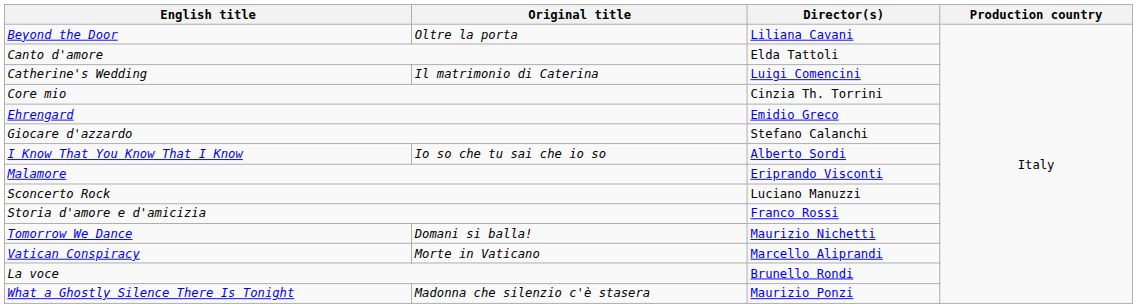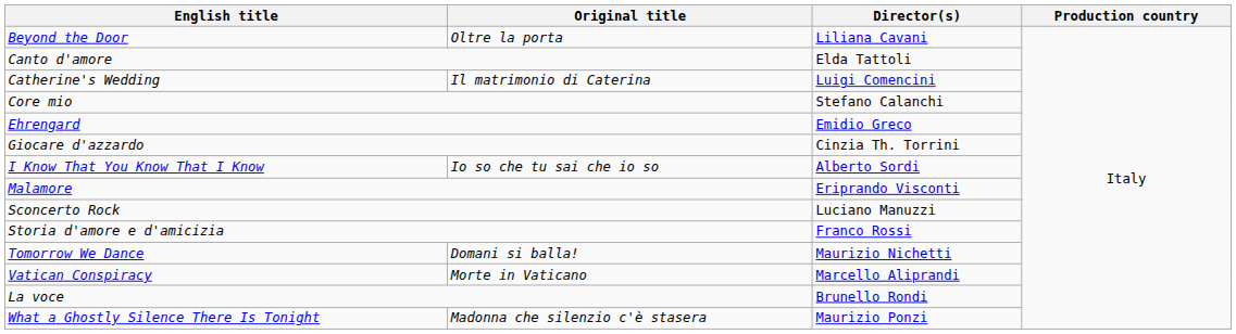Core mio | Director(s): Cinzia Th. Torrini -> Stefano Calanchi
Giocare d'azzardo | Director(s): Stefano Calanchi -> Cinzia Th. Torrini
